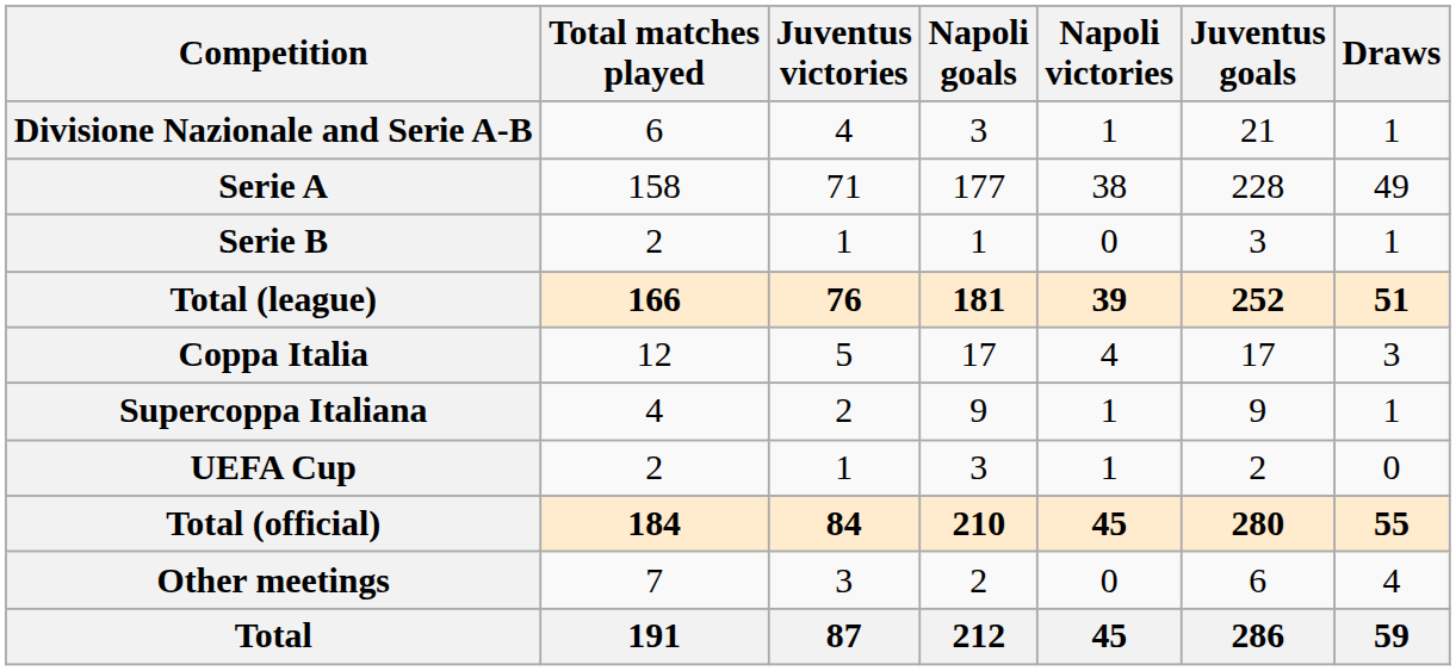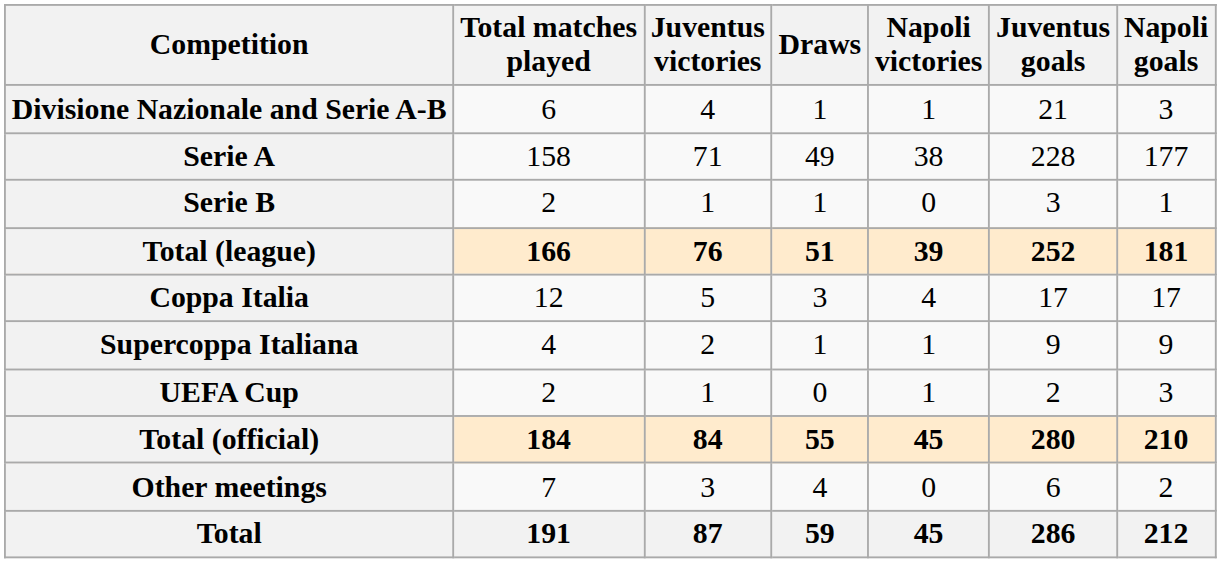columns swapped: Draws <-> Napoli goals
